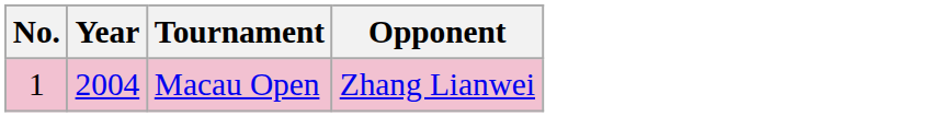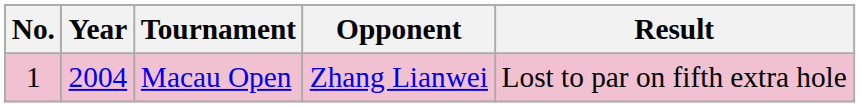+ column: Result | Lost to par on fifth extra hole
